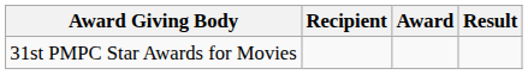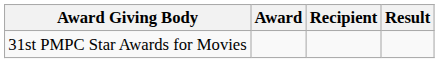columns swapped: Recipient <-> Award
